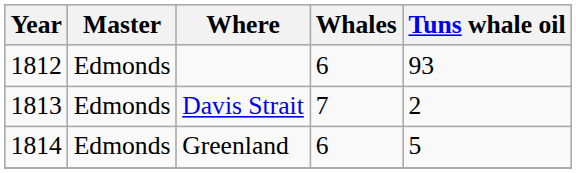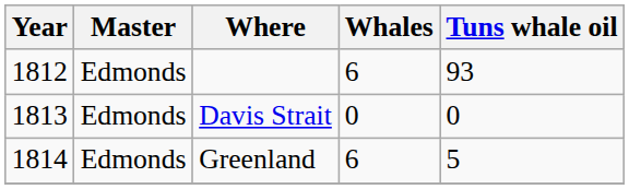Davis Strait | Whales: 7 -> 0
Davis Strait | Tuns whale oil: 2 -> 0
